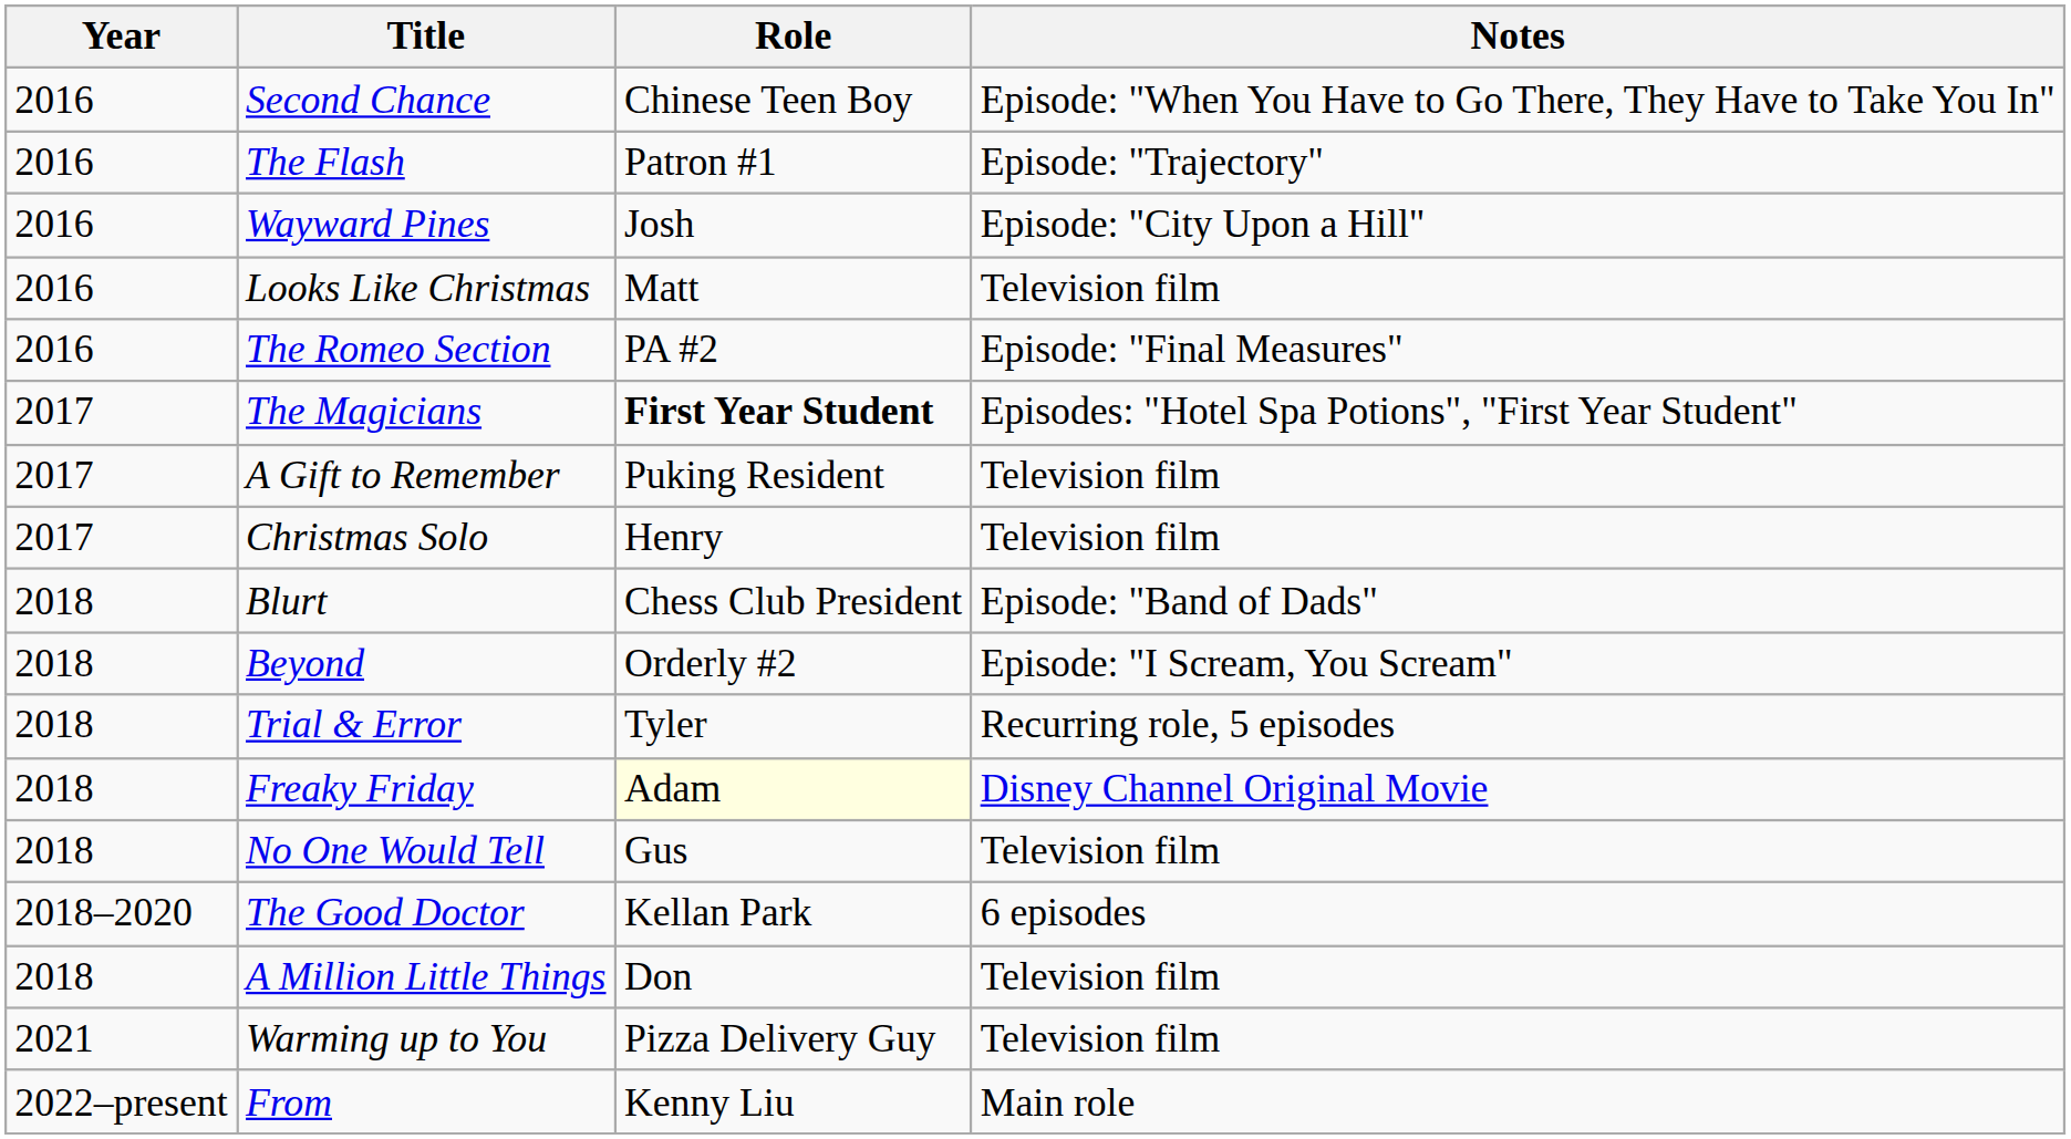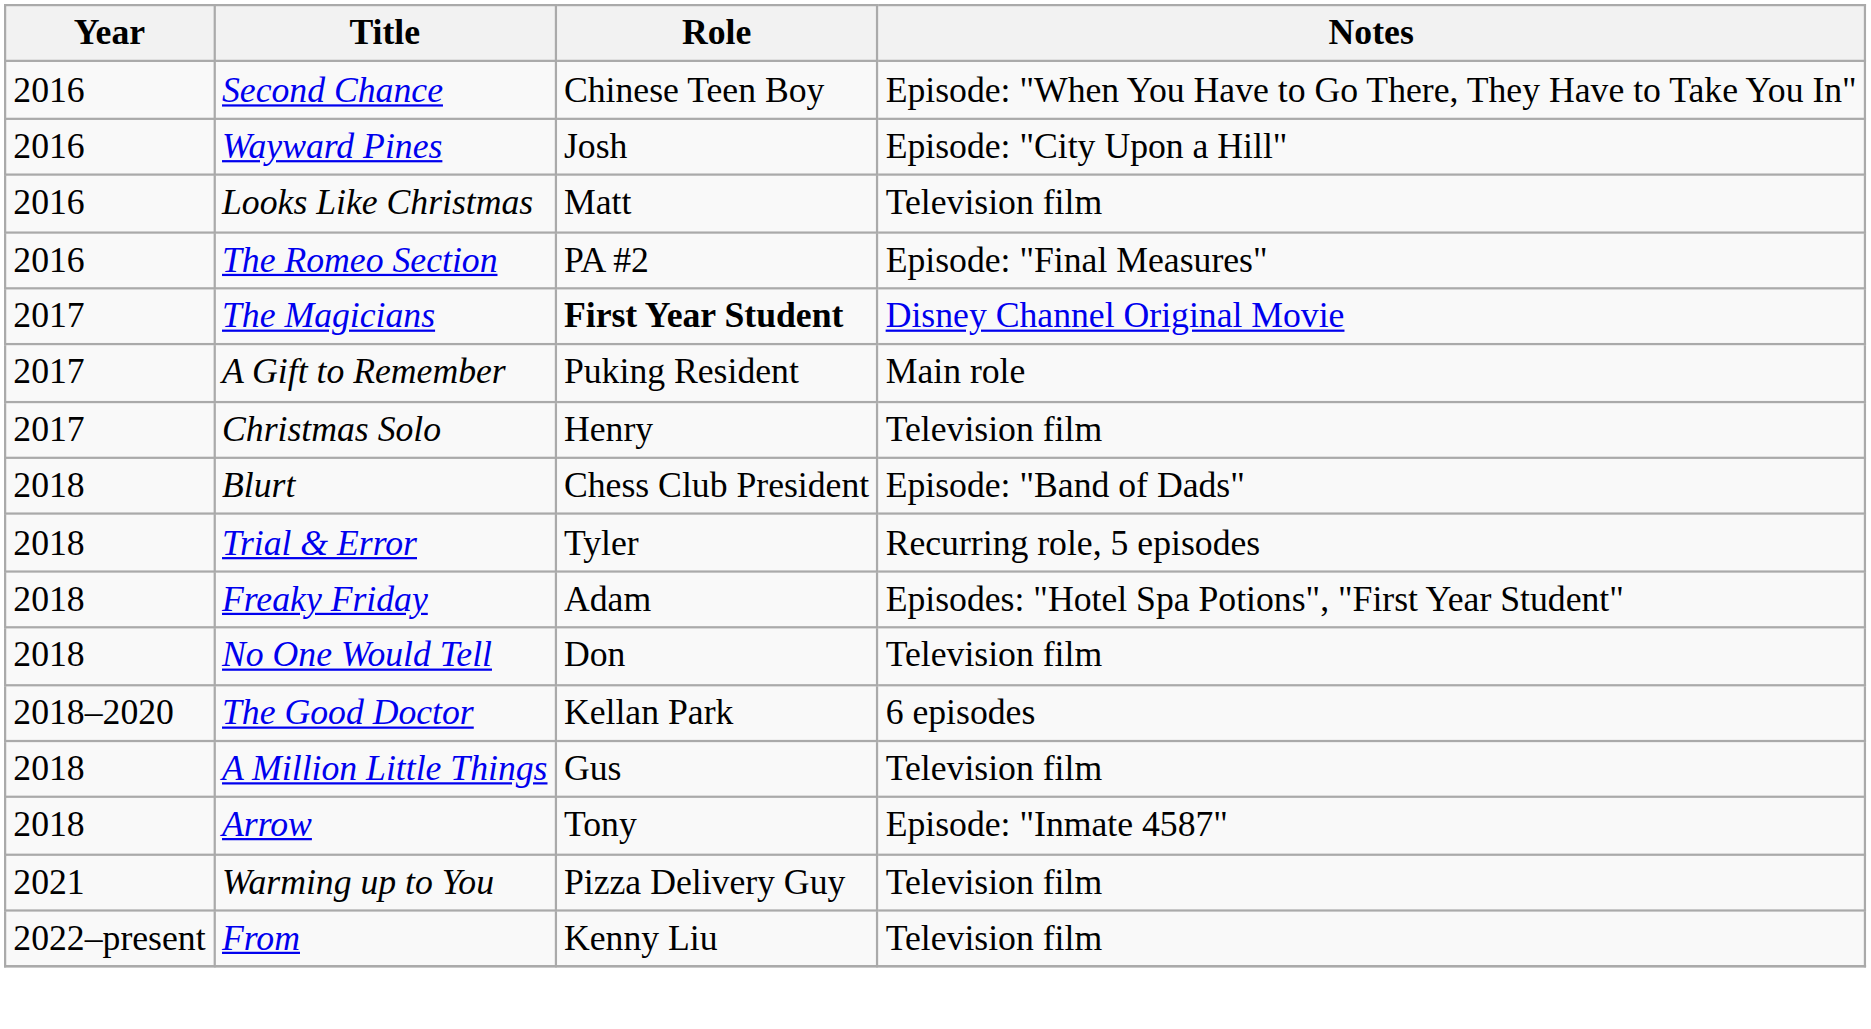- row: 2016 | The Flash | Patron #1 | Episode: "Trajectory"
The Magicians | Notes: Episodes: "Hotel Spa Potions", "First Year Student" -> Disney Channel Original Movie
A Gift to Remember | Notes: Television film -> Main role
- row: 2018 | Beyond | Orderly #2 | Episode: "I Scream, You Scream"
Freaky Friday | Role: lightyellow background -> no background
Freaky Friday | Notes: Disney Channel Original Movie -> Episodes: "Hotel Spa Potions", "First Year Student"
No One Would Tell | Role: Gus -> Don
A Million Little Things | Role: Don -> Gus
+ row: 2018 | Arrow | Tony | Episode: "Inmate 4587"
From | Notes: Main role -> Television film
